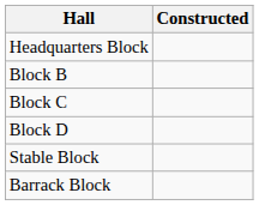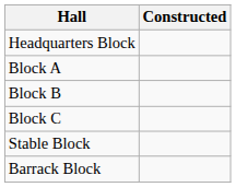+ row: Block A
- row: Block D
